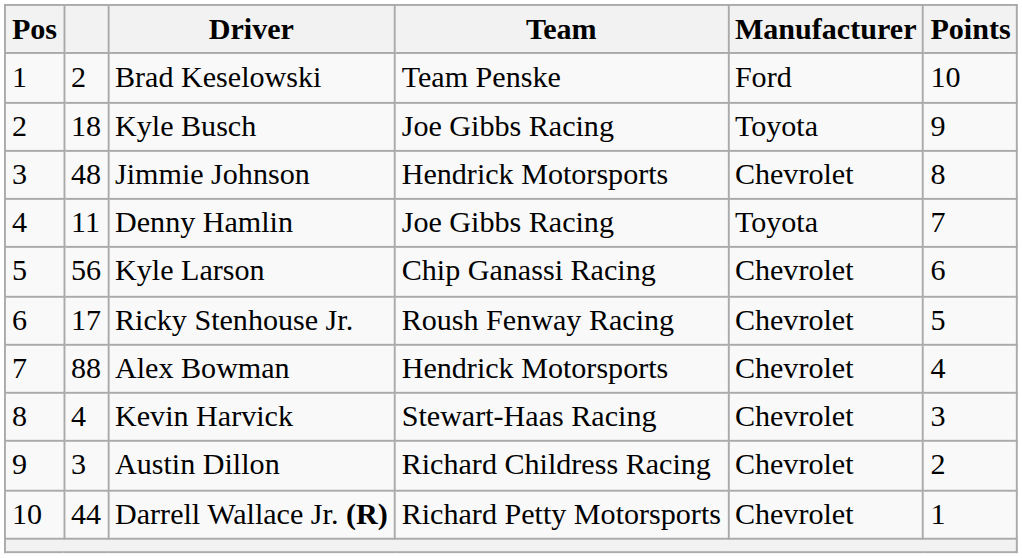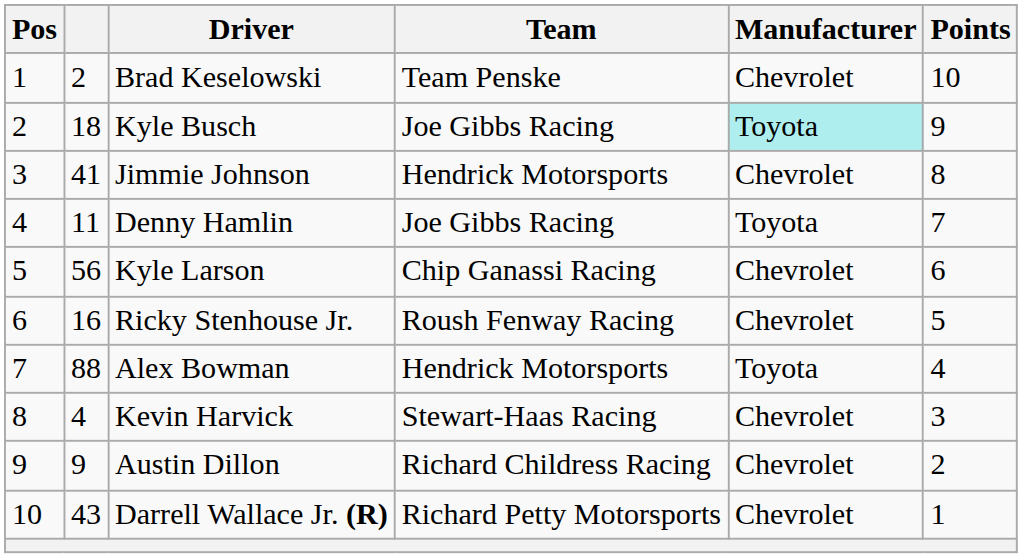Brad Keselowski | Manufacturer: Ford -> Chevrolet
Kyle Busch | Manufacturer: no background -> paleturquoise background
Jimmie Johnson | column 2: 48 -> 41
Ricky Stenhouse Jr. | column 2: 17 -> 16
Alex Bowman | Manufacturer: Chevrolet -> Toyota
Austin Dillon | column 2: 3 -> 9
Darrell Wallace Jr. (R) | column 2: 44 -> 43
